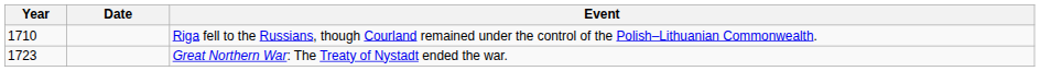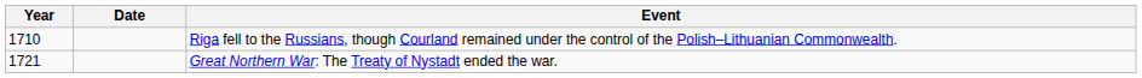Great Northern War: The Treaty of Nystadt ended the war. | Year: 1723 -> 1721
